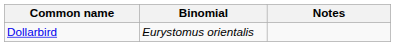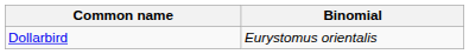- column: Notes
